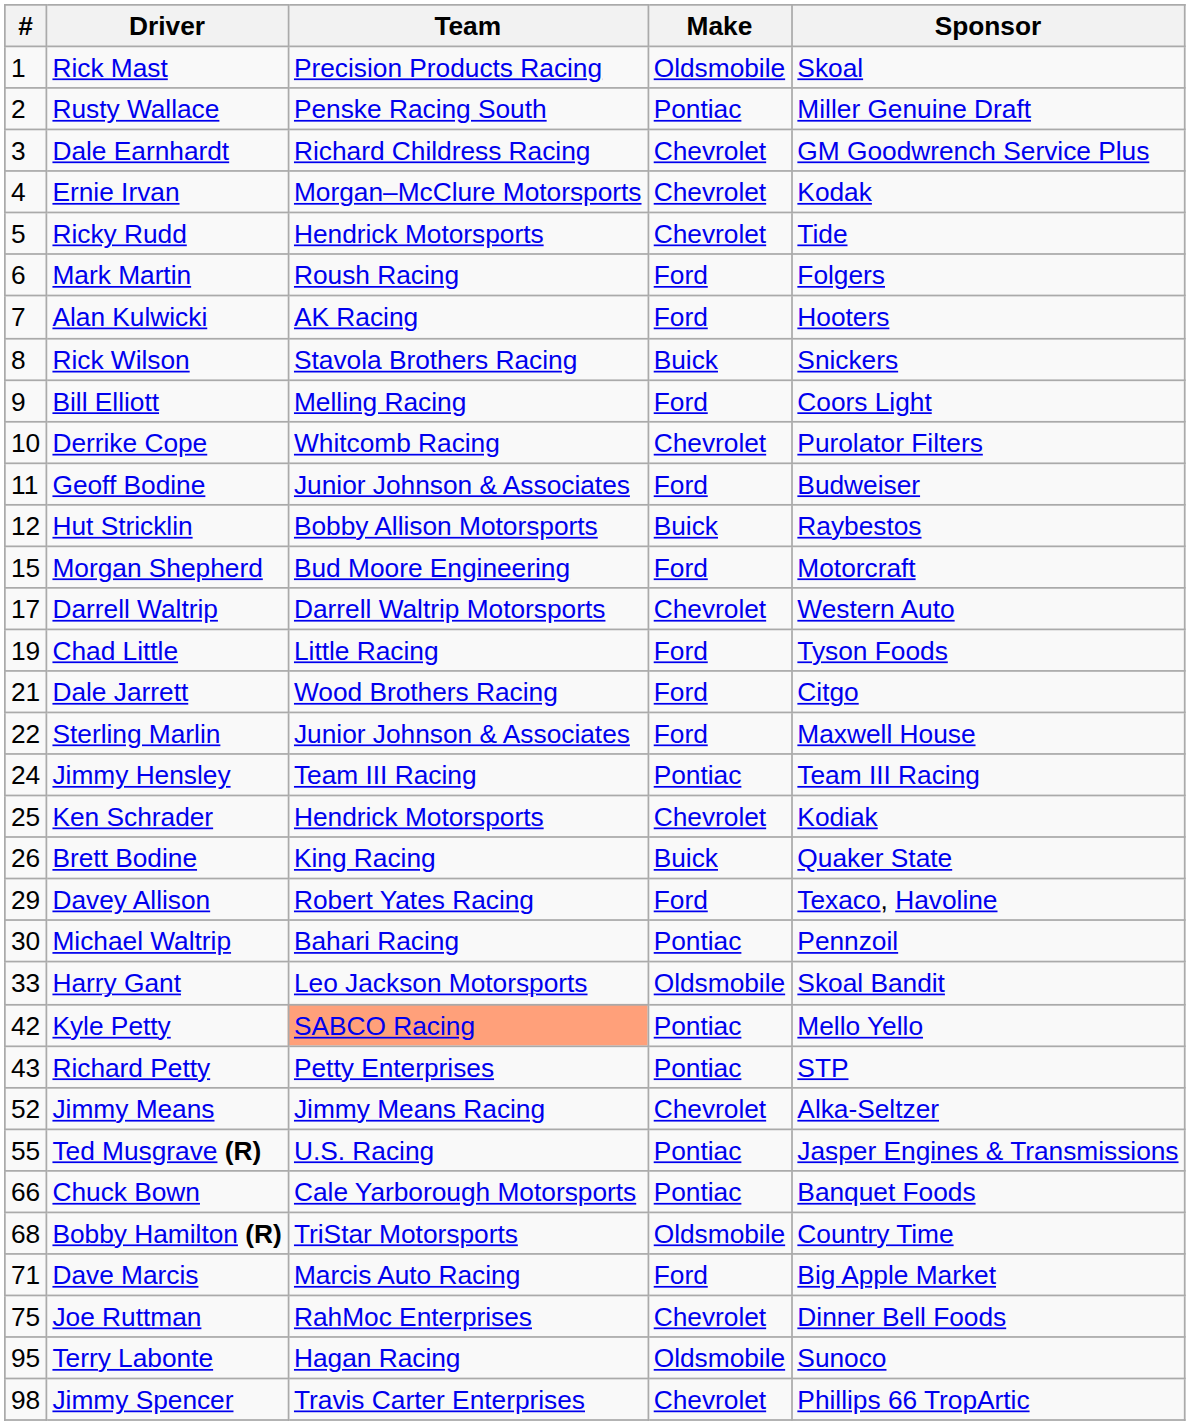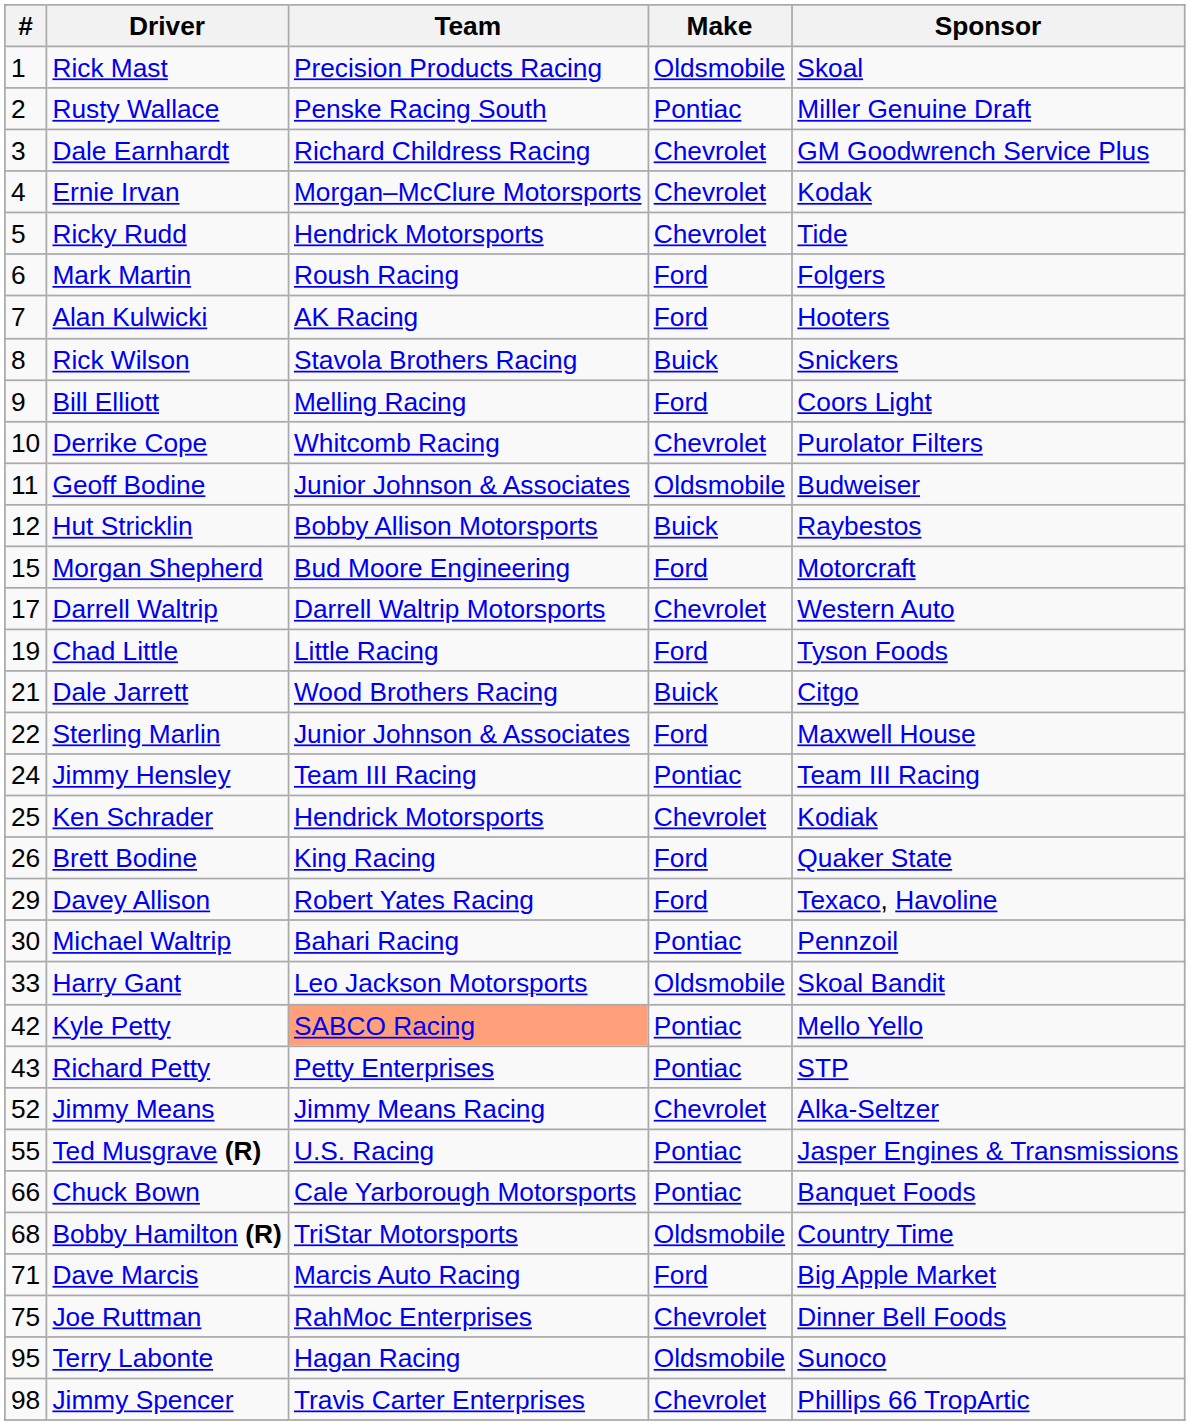Geoff Bodine | Make: Ford -> Oldsmobile
Dale Jarrett | Make: Ford -> Buick
Brett Bodine | Make: Buick -> Ford
